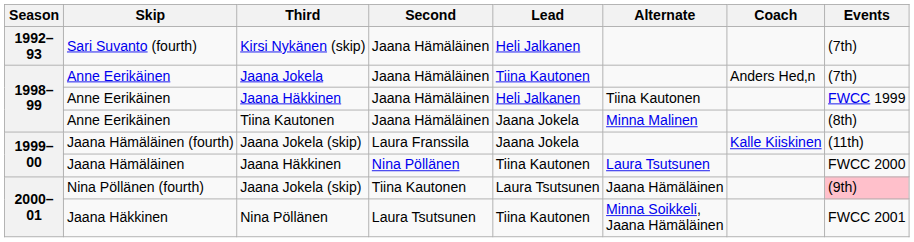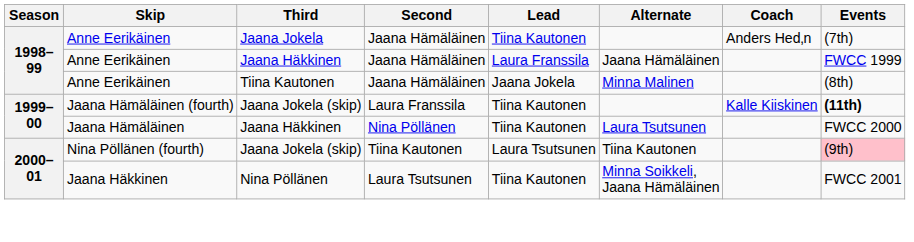- row: 1992–93 | Sari Suvanto (fourth) | Kirsi Nykänen (skip) | Jaana Hämäläinen | Heli Jalkanen | (7th)
Anne Eerikäinen / Jaana Häkkinen | Lead: Heli Jalkanen -> Laura Franssila
Anne Eerikäinen / Jaana Häkkinen | Alternate: Tiina Kautonen -> Jaana Hämäläinen
Jaana Hämäläinen (fourth) | Lead: Jaana Jokela -> Tiina Kautonen
Jaana Hämäläinen (fourth) | Events: normal -> bold
Nina Pöllänen (fourth) | Alternate: Jaana Hämäläinen -> Tiina Kautonen
